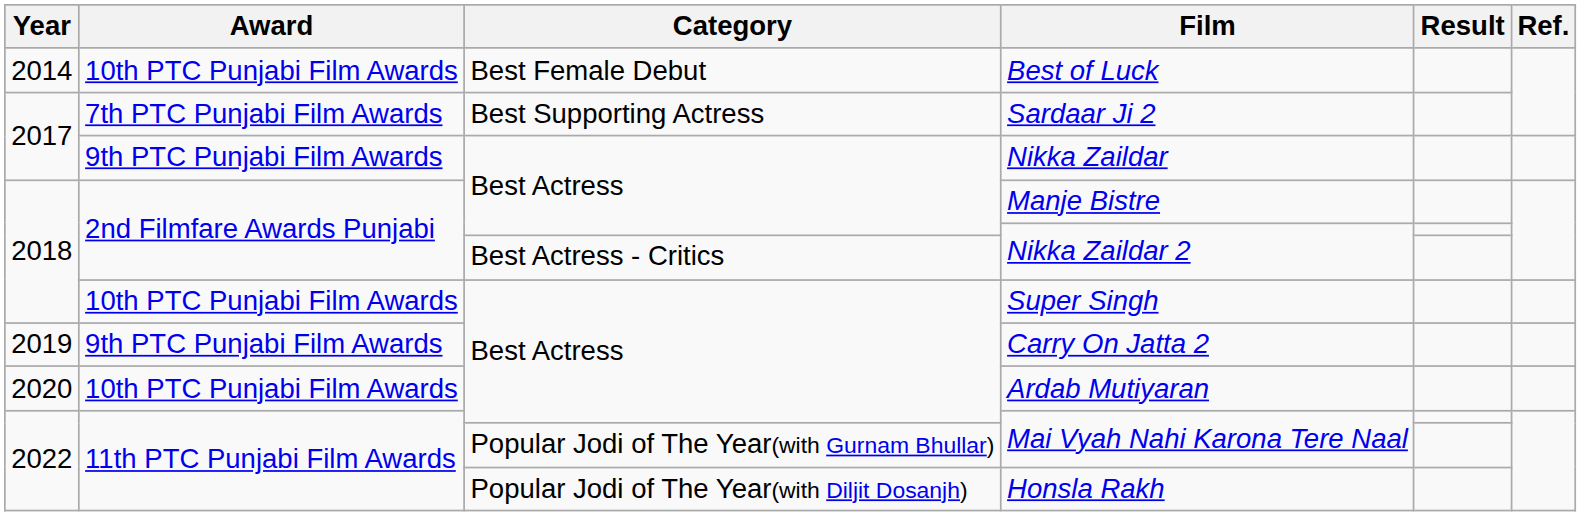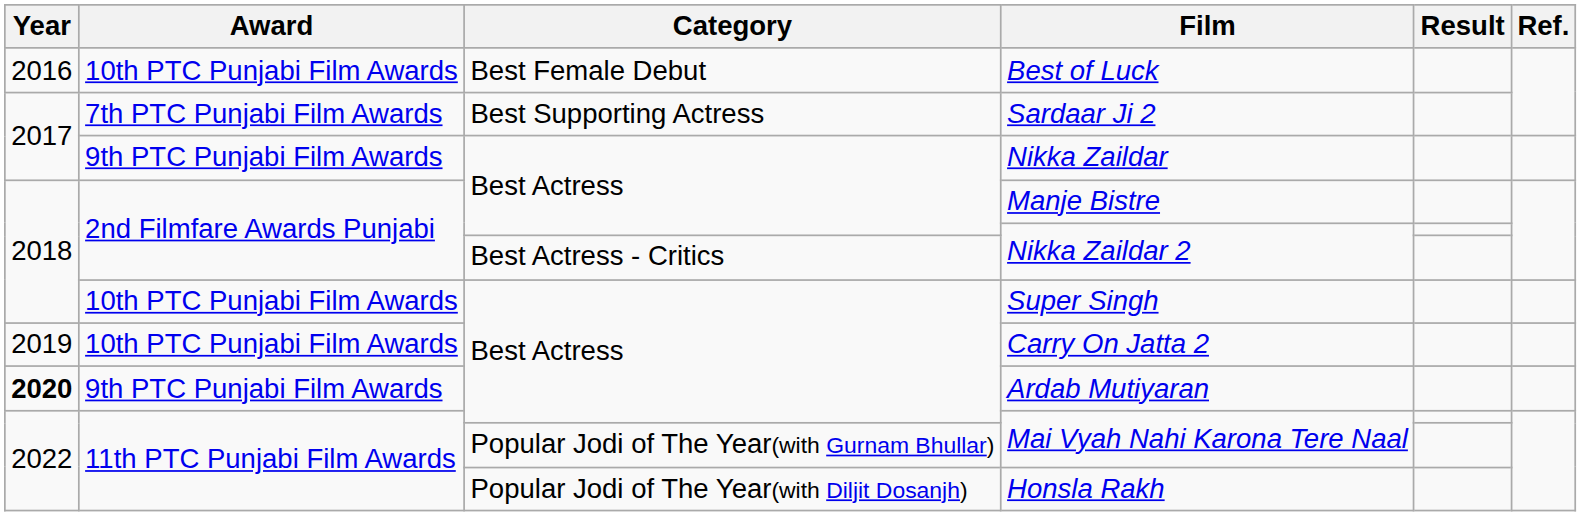Best of Luck | Year: 2014 -> 2016
Carry On Jatta 2 | Award: 9th PTC Punjabi Film Awards -> 10th PTC Punjabi Film Awards
Ardab Mutiyaran | Year: normal -> bold
Ardab Mutiyaran | Award: 10th PTC Punjabi Film Awards -> 9th PTC Punjabi Film Awards
